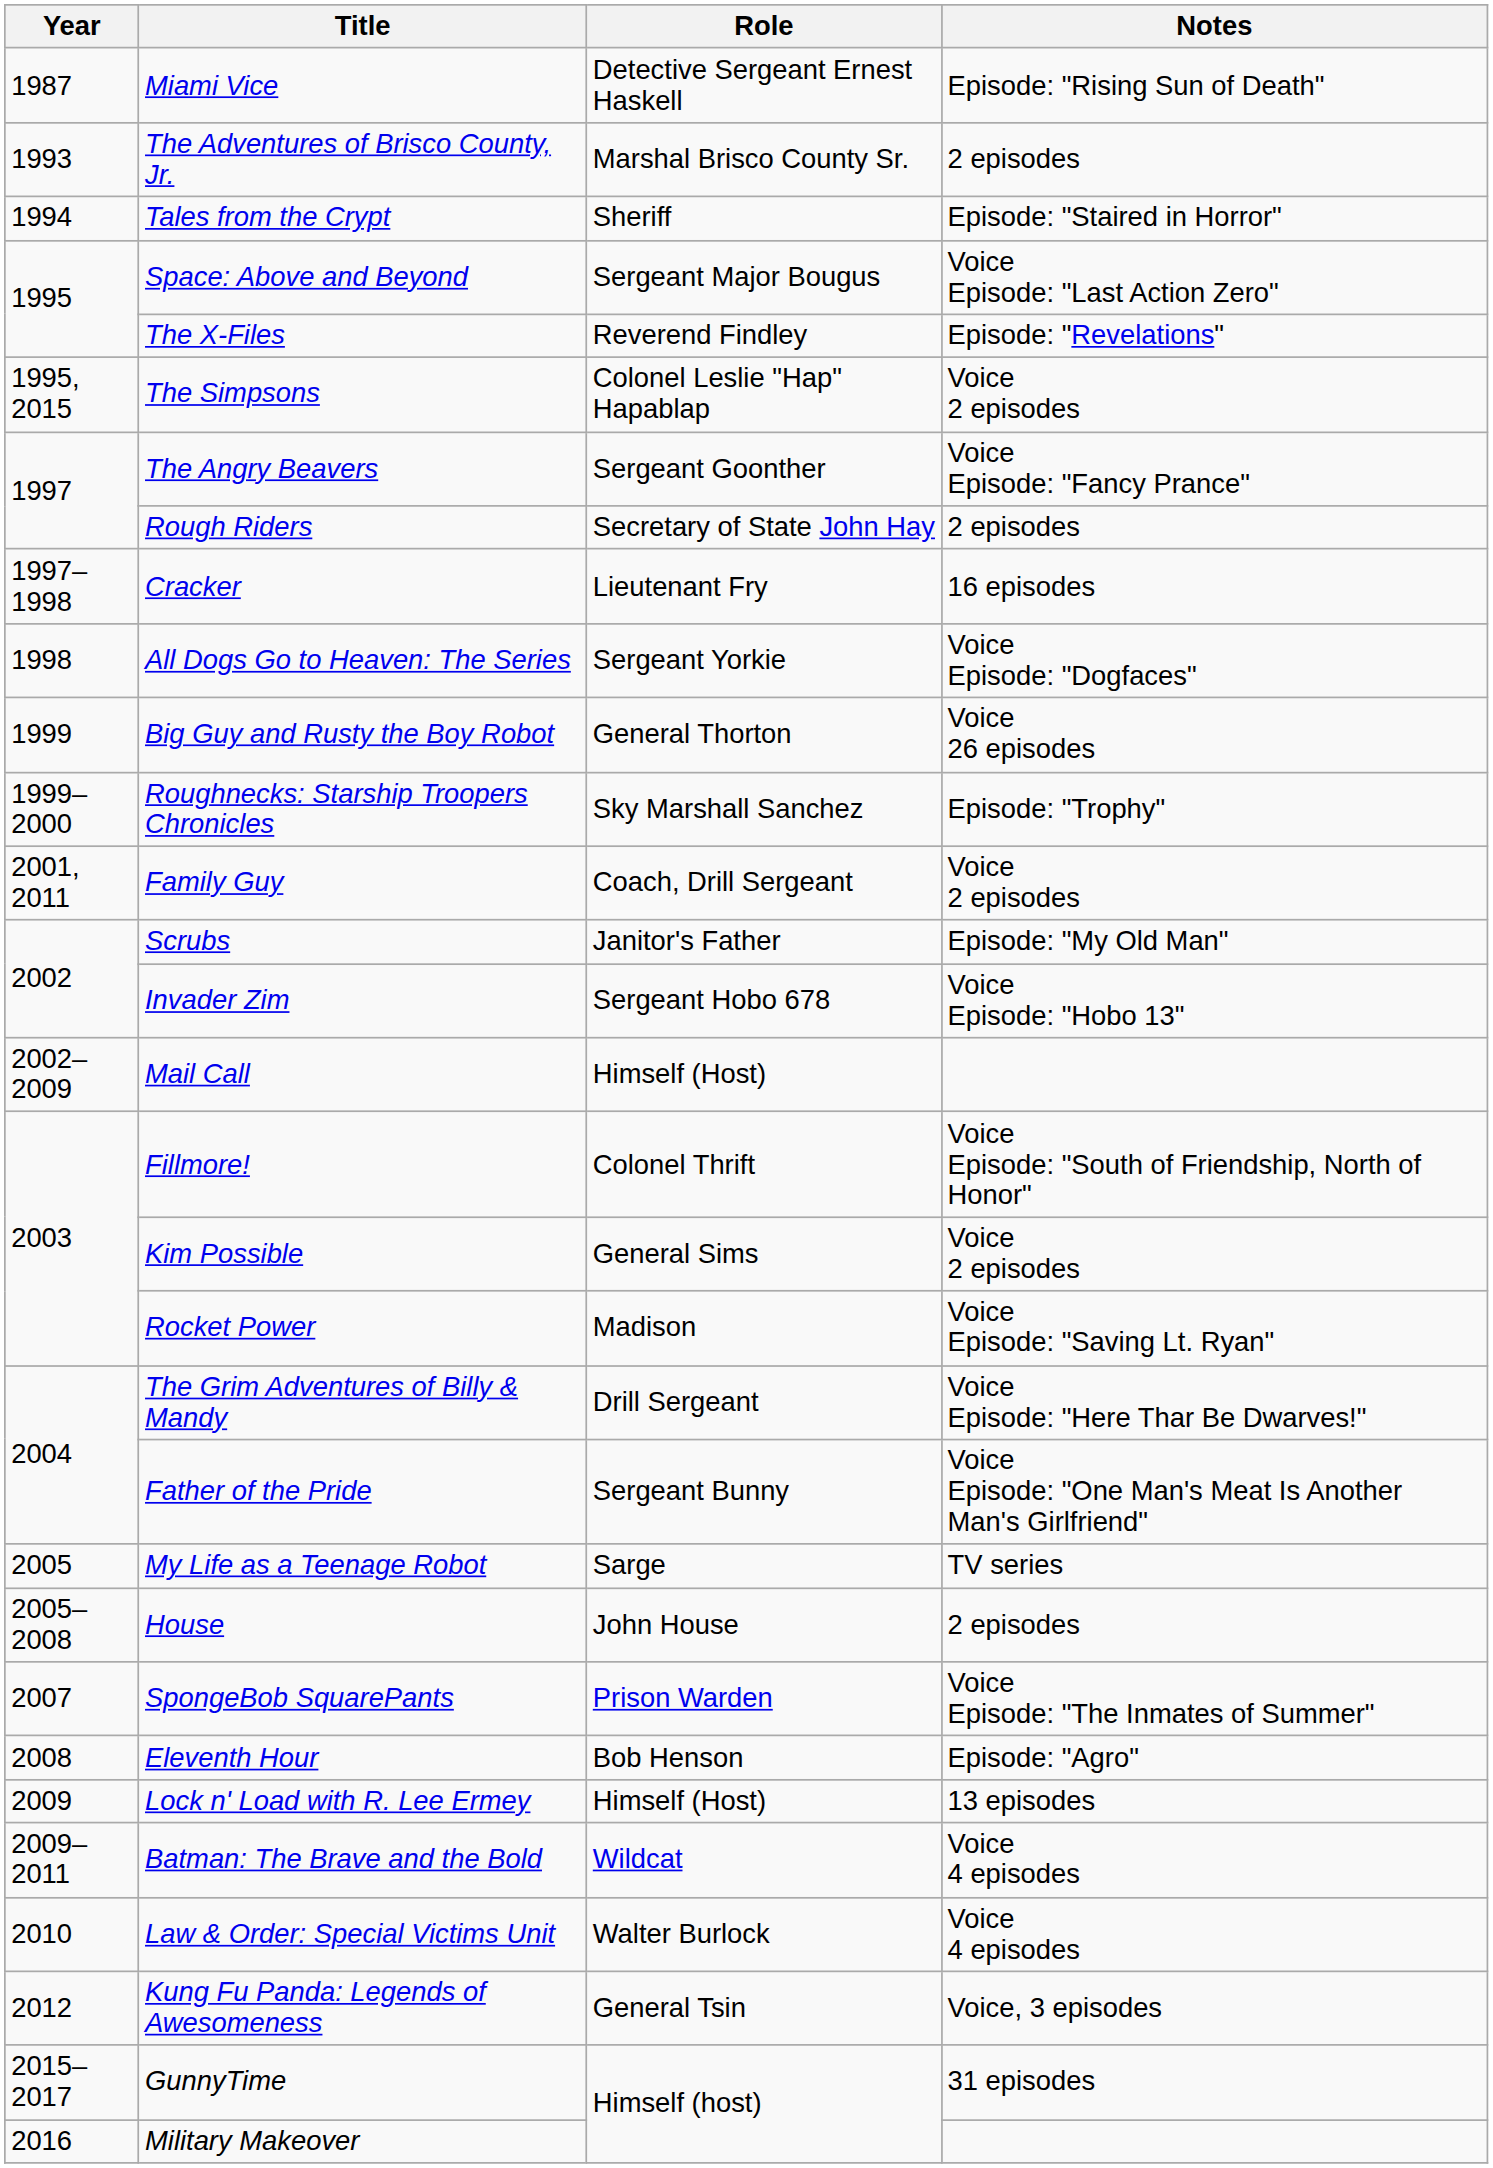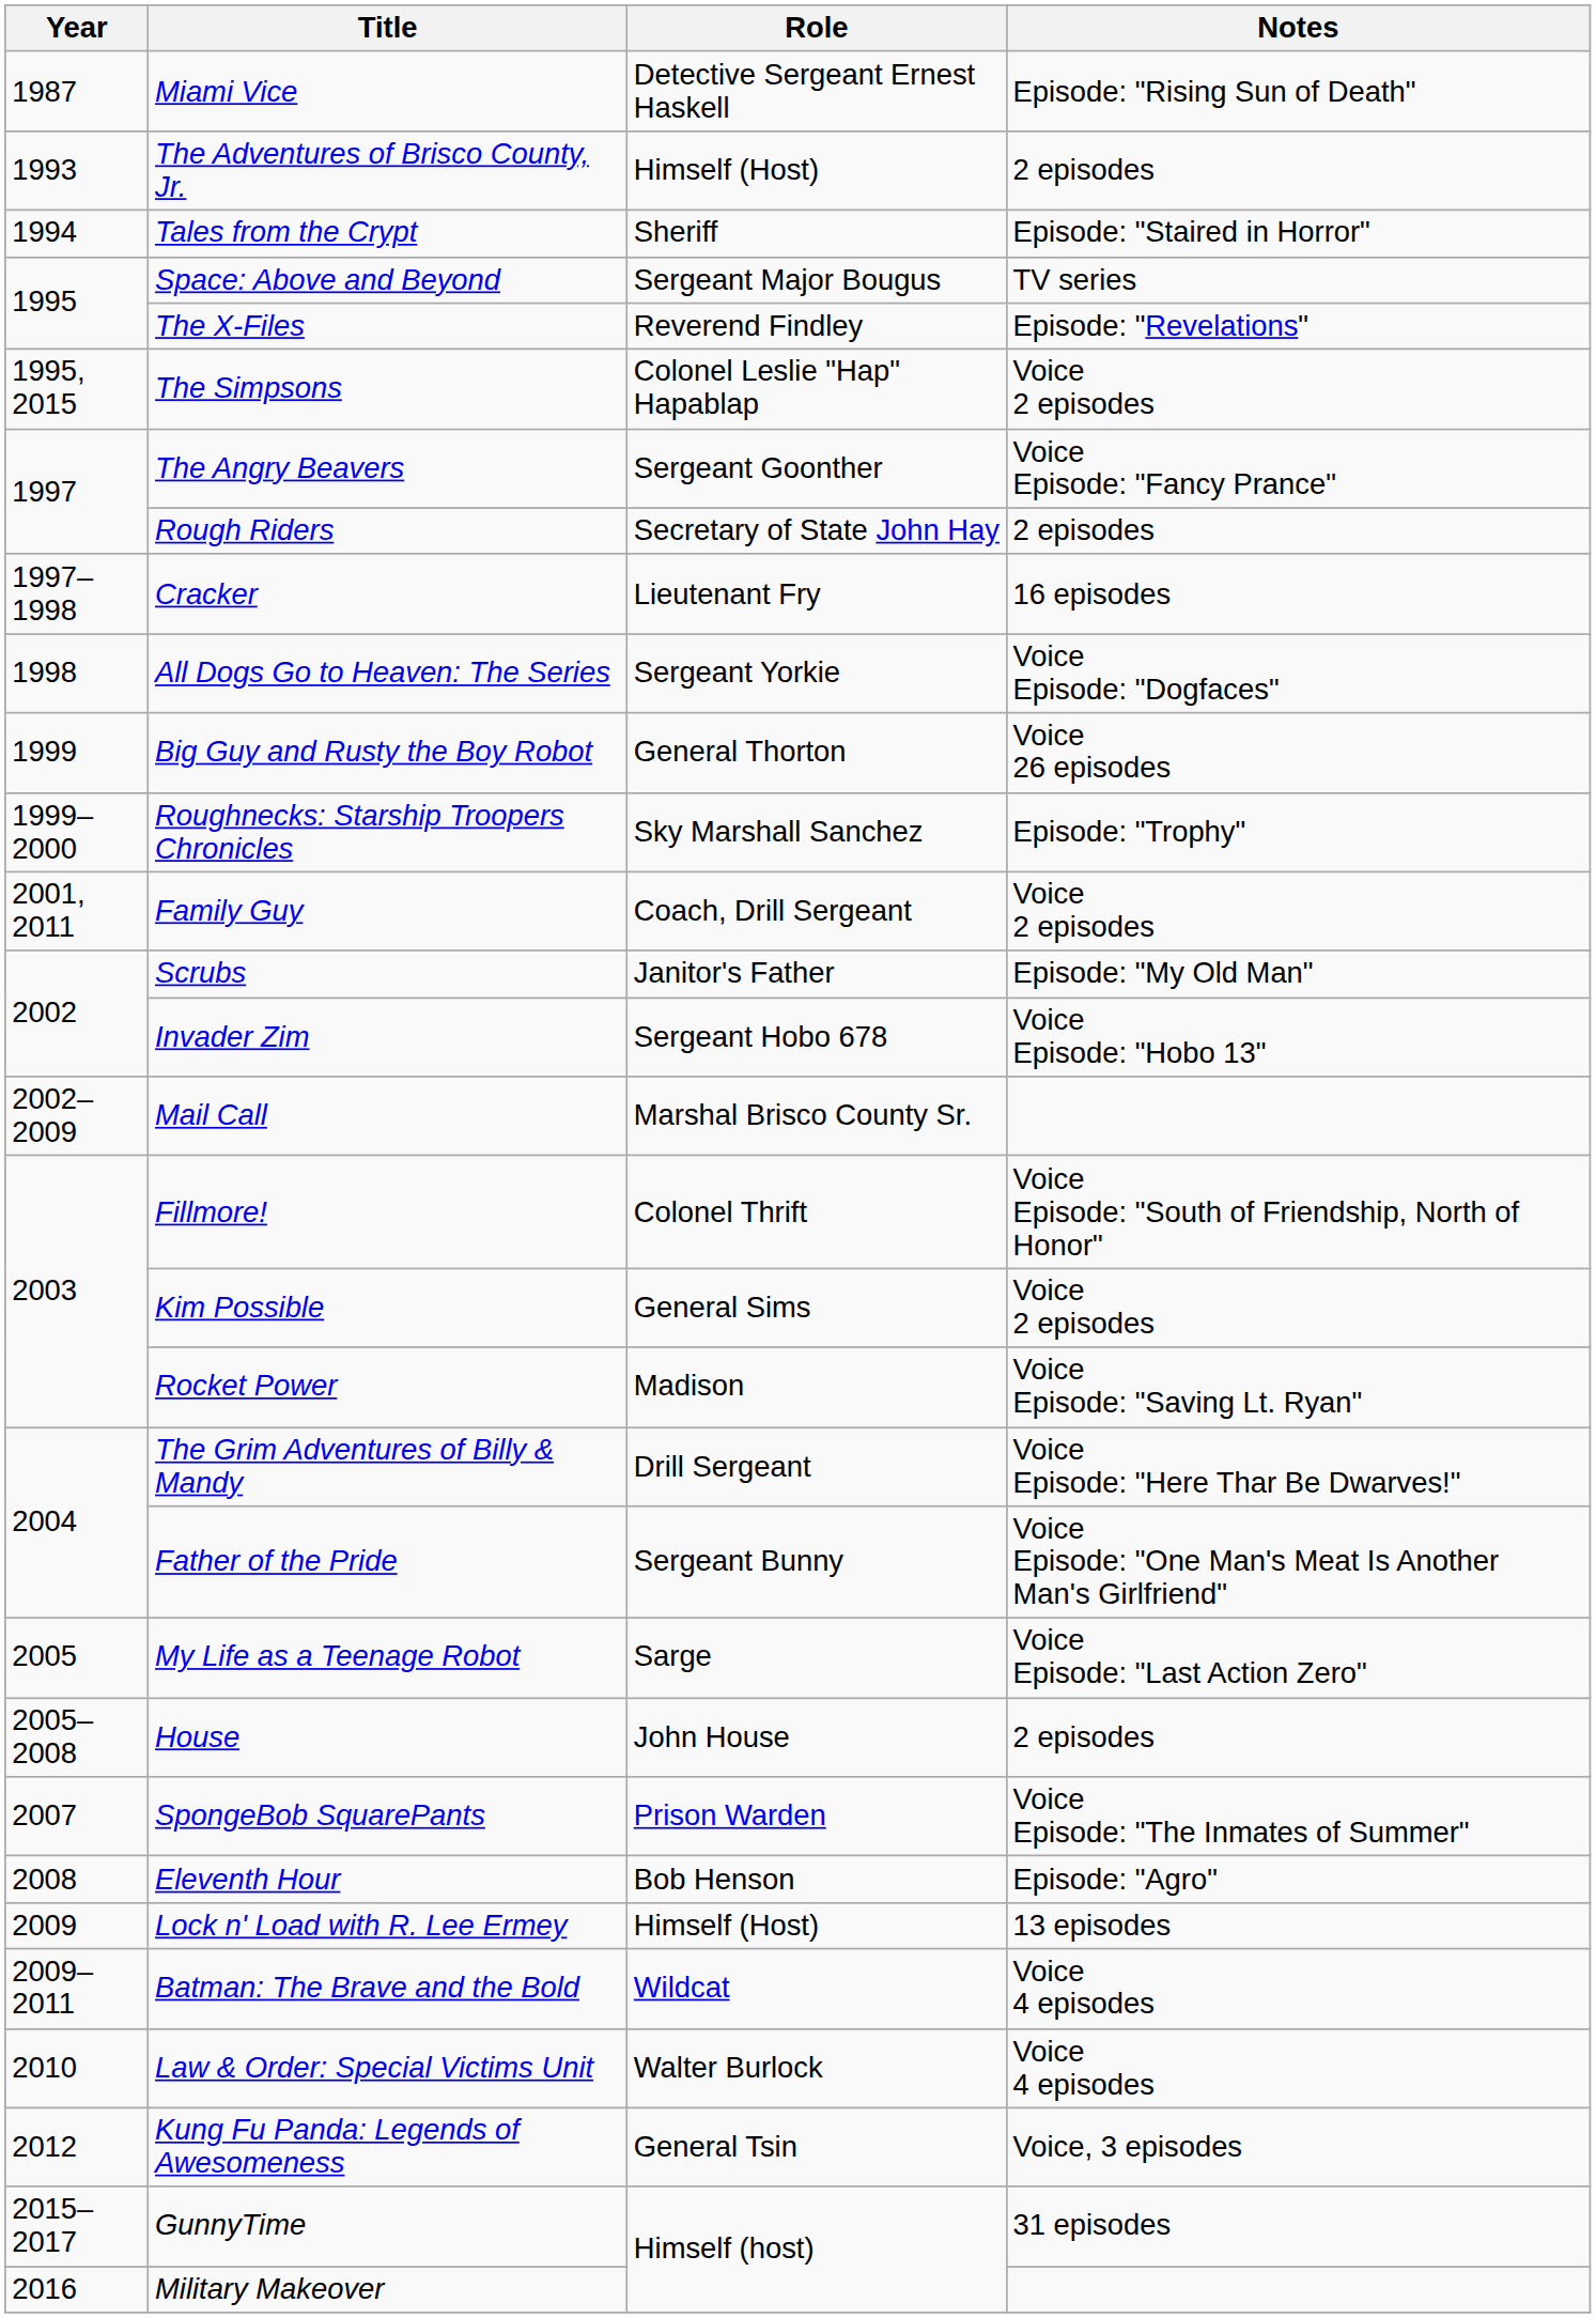The Adventures of Brisco County, Jr. | Role: Marshal Brisco County Sr. -> Himself (Host)
Space: Above and Beyond | Notes: Voice Episode: "Last Action Zero" -> TV series
Mail Call | Role: Himself (Host) -> Marshal Brisco County Sr.
My Life as a Teenage Robot | Notes: TV series -> Voice Episode: "Last Action Zero"
